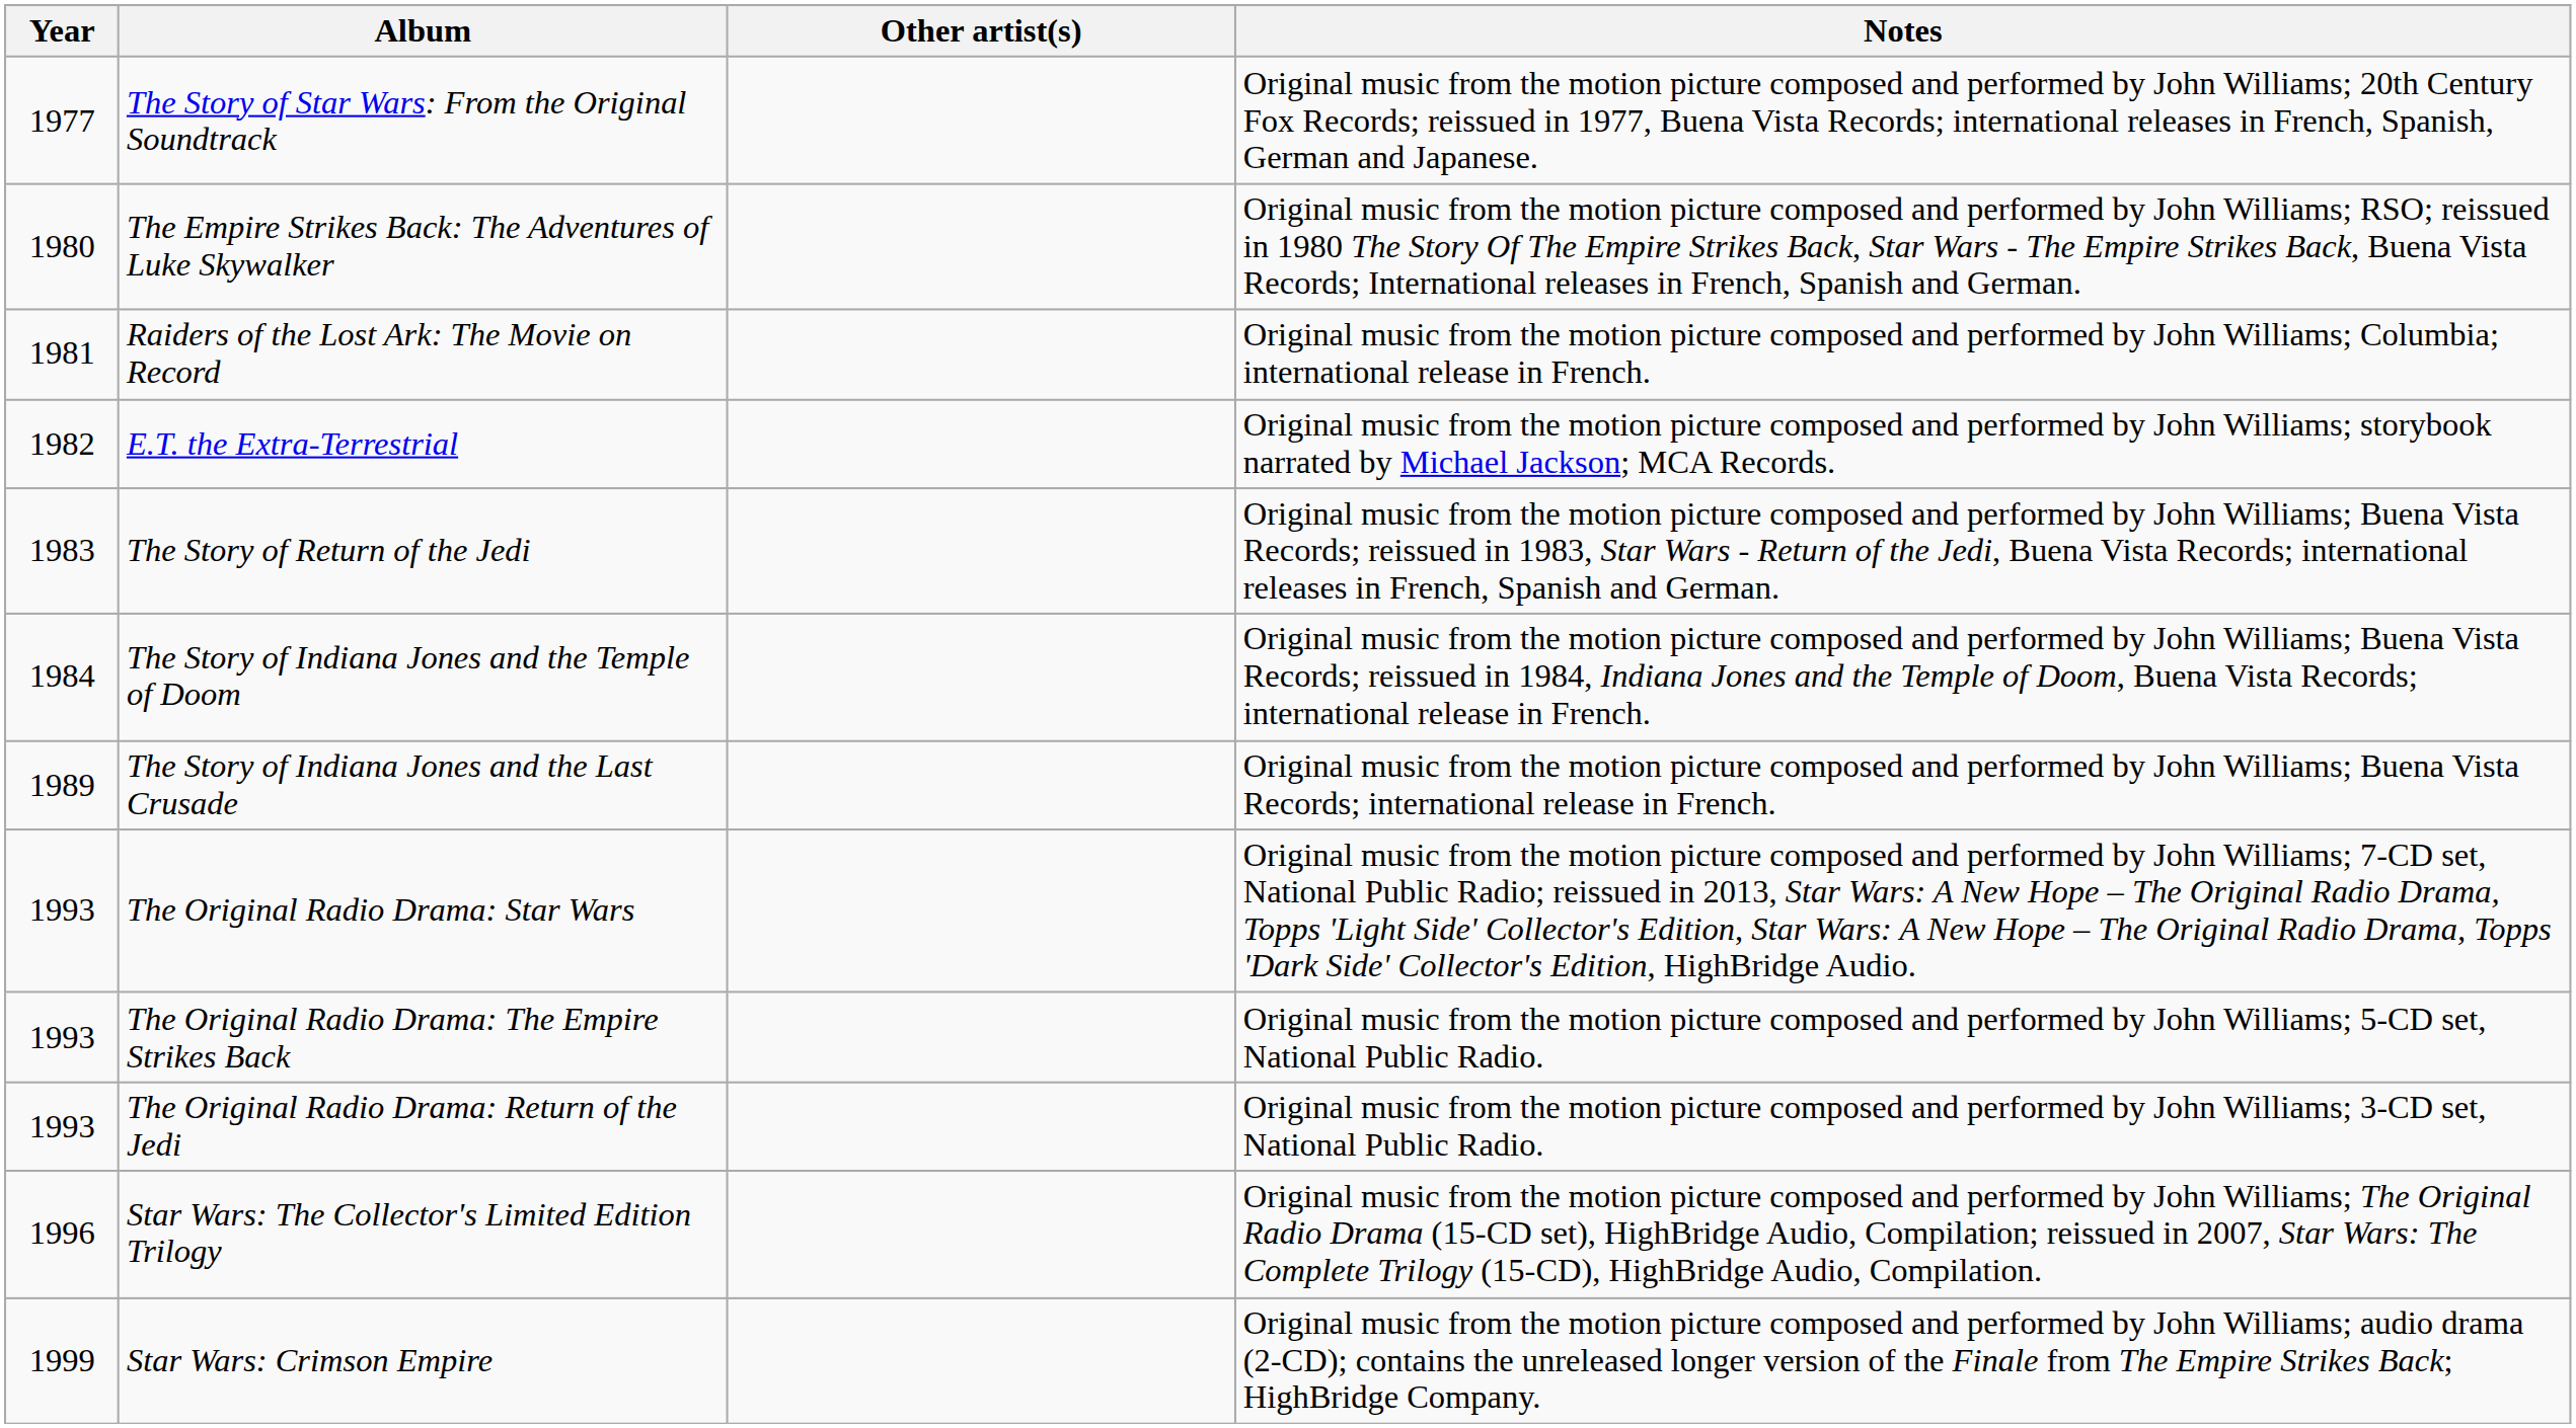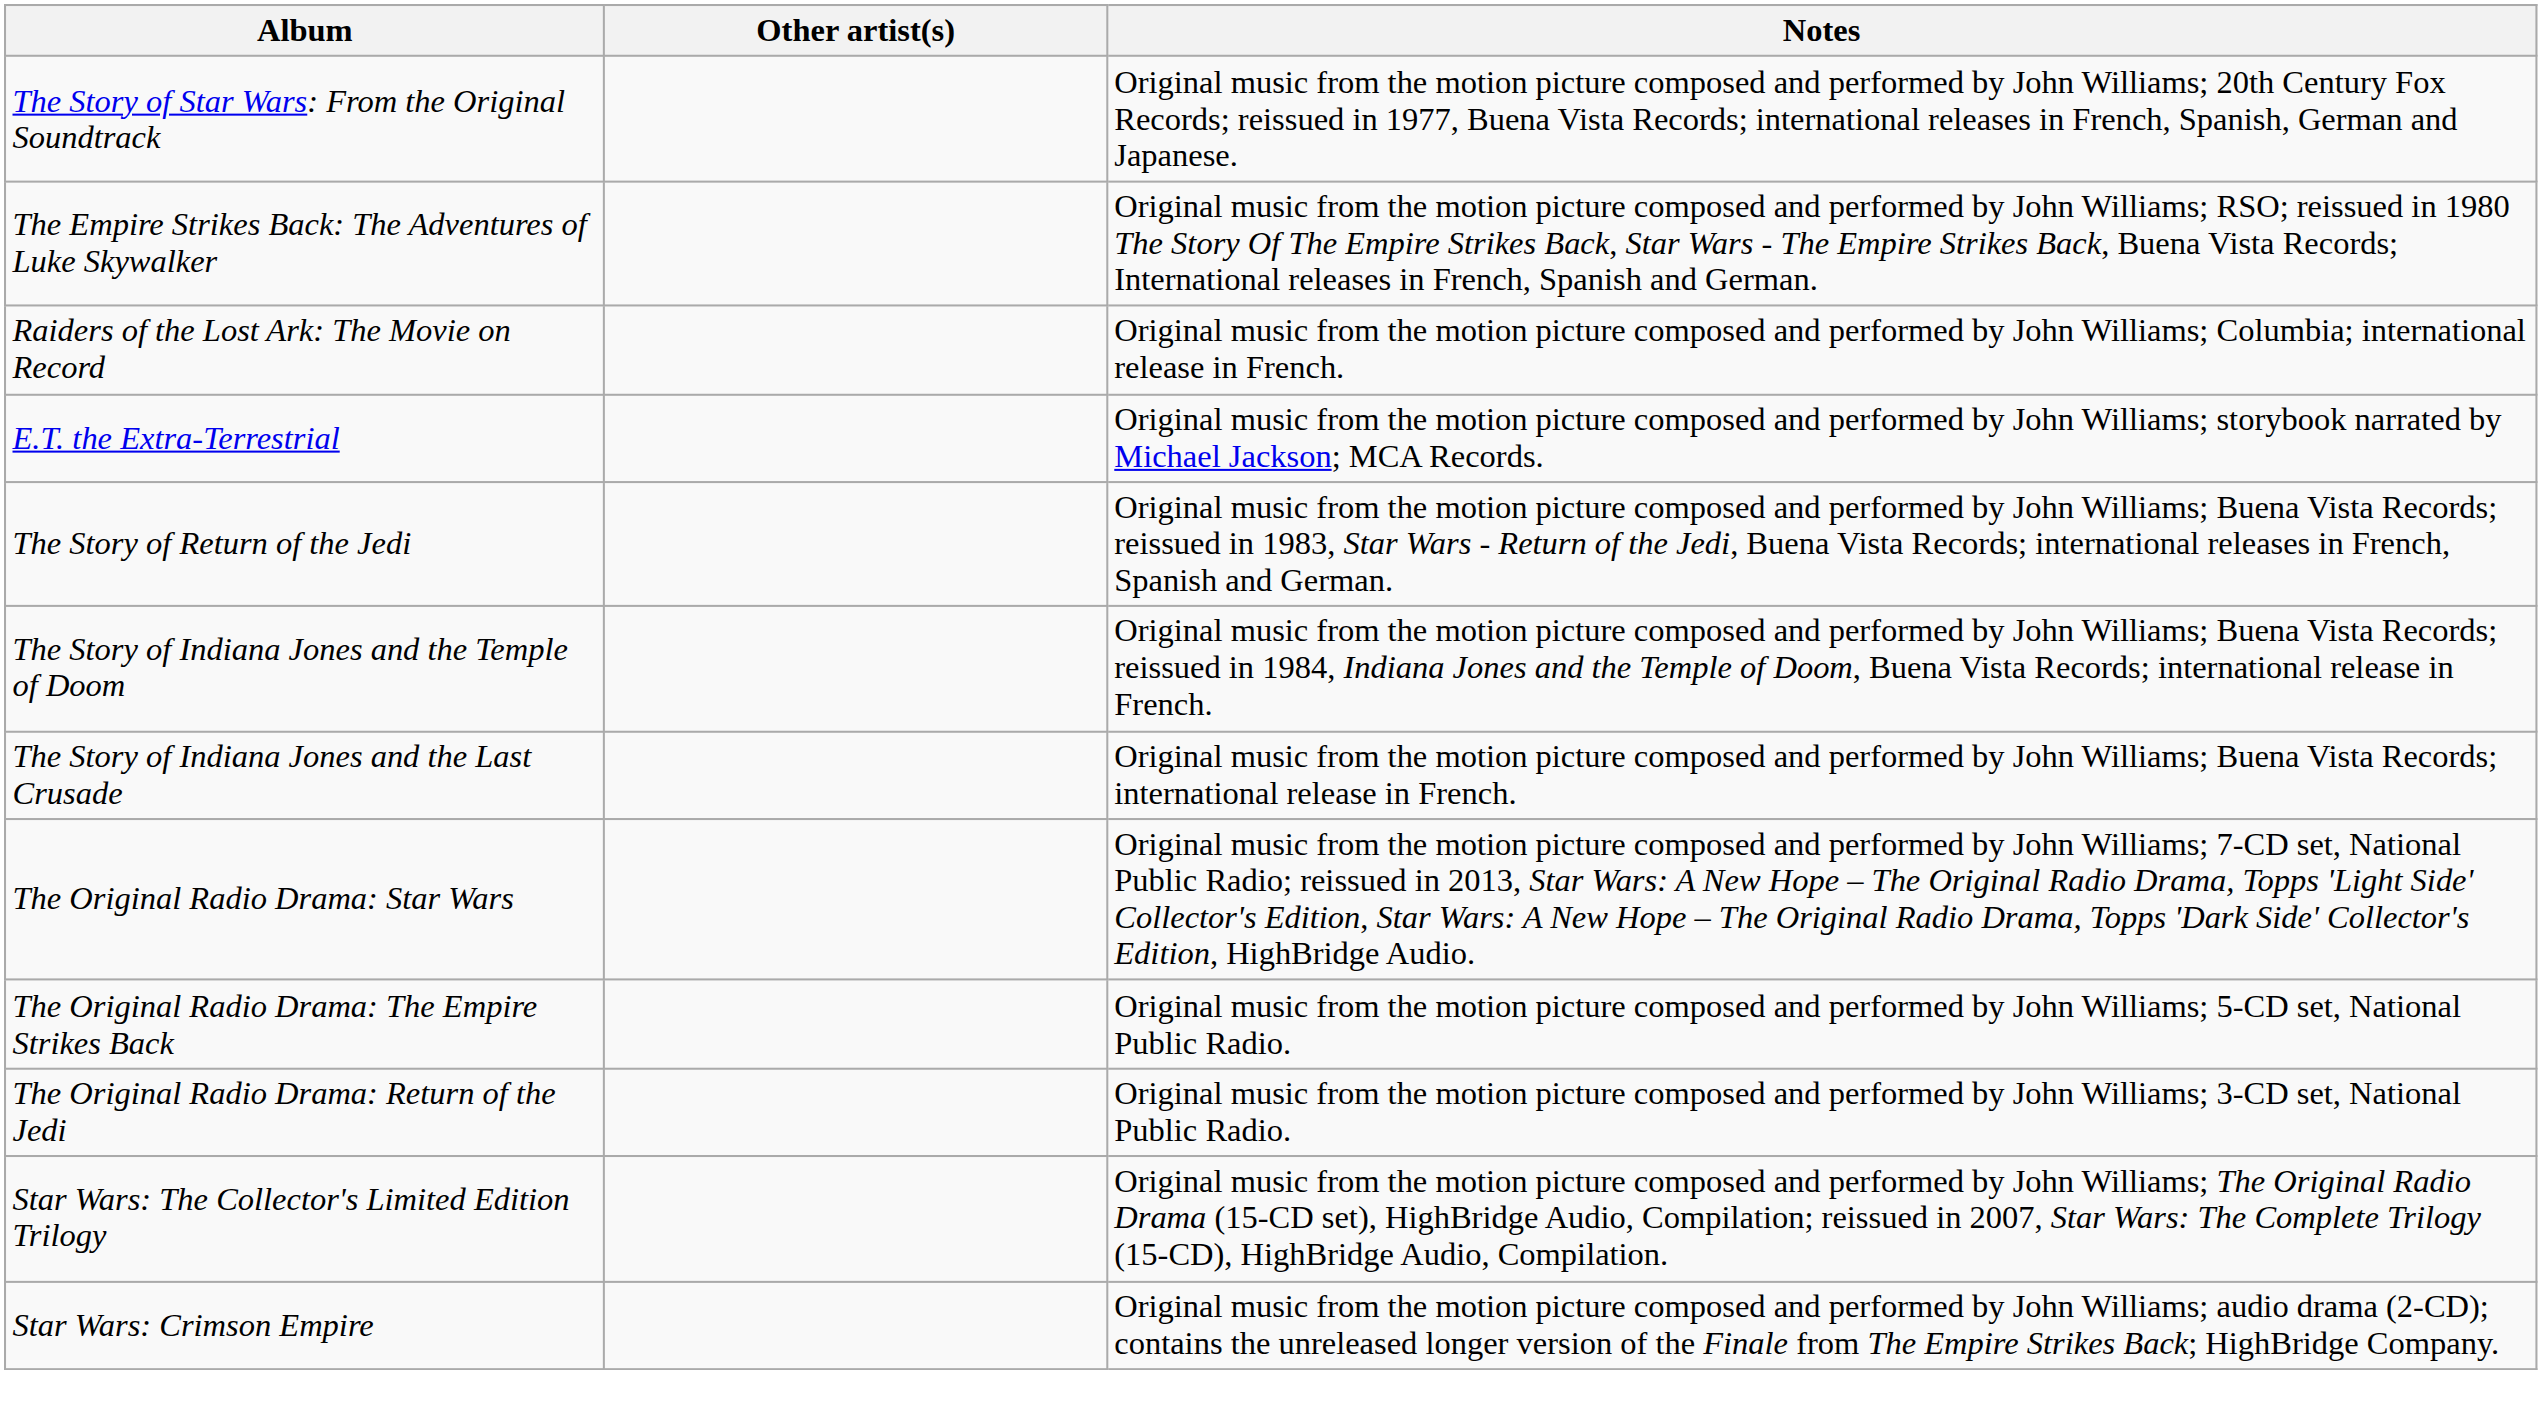- column: Year | 1977 | 1980 | 1981 | 1982 | 1983 | 1984 | 1989 | 1993 | 1993 | 1993 | 1996 | 1999
